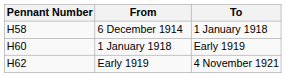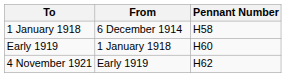columns swapped: Pennant Number <-> To
